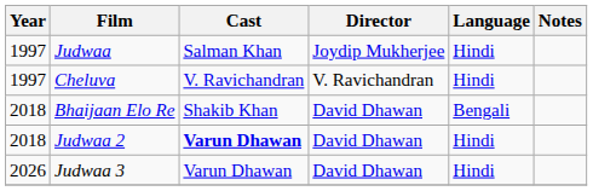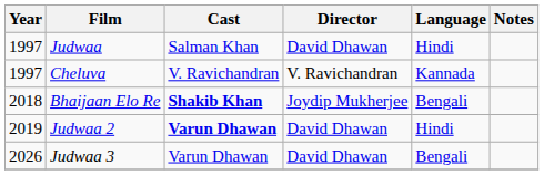Judwaa | Director: Joydip Mukherjee -> David Dhawan
Cheluva | Language: Hindi -> Kannada
Bhaijaan Elo Re | Cast: normal -> bold
Bhaijaan Elo Re | Director: David Dhawan -> Joydip Mukherjee
Judwaa 2 | Year: 2018 -> 2019
Judwaa 3 | Language: Hindi -> Bengali
